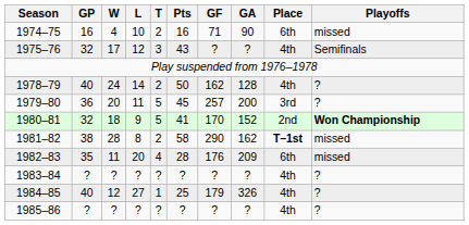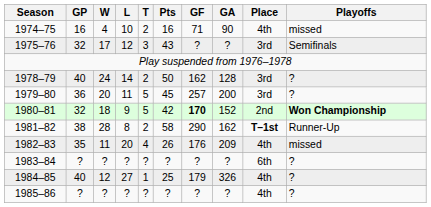1974–75 | Place: 6th -> 4th
1975–76 | Place: 4th -> 3rd
1978–79 | Place: 4th -> 3rd
1980–81 | Pts: 41 -> 42
1980–81 | GF: normal -> bold
1981–82 | Playoffs: missed -> Runner-Up
1982–83 | Pts: 28 -> 26
1982–83 | Place: 6th -> 4th
1983–84 | Place: 4th -> 6th
